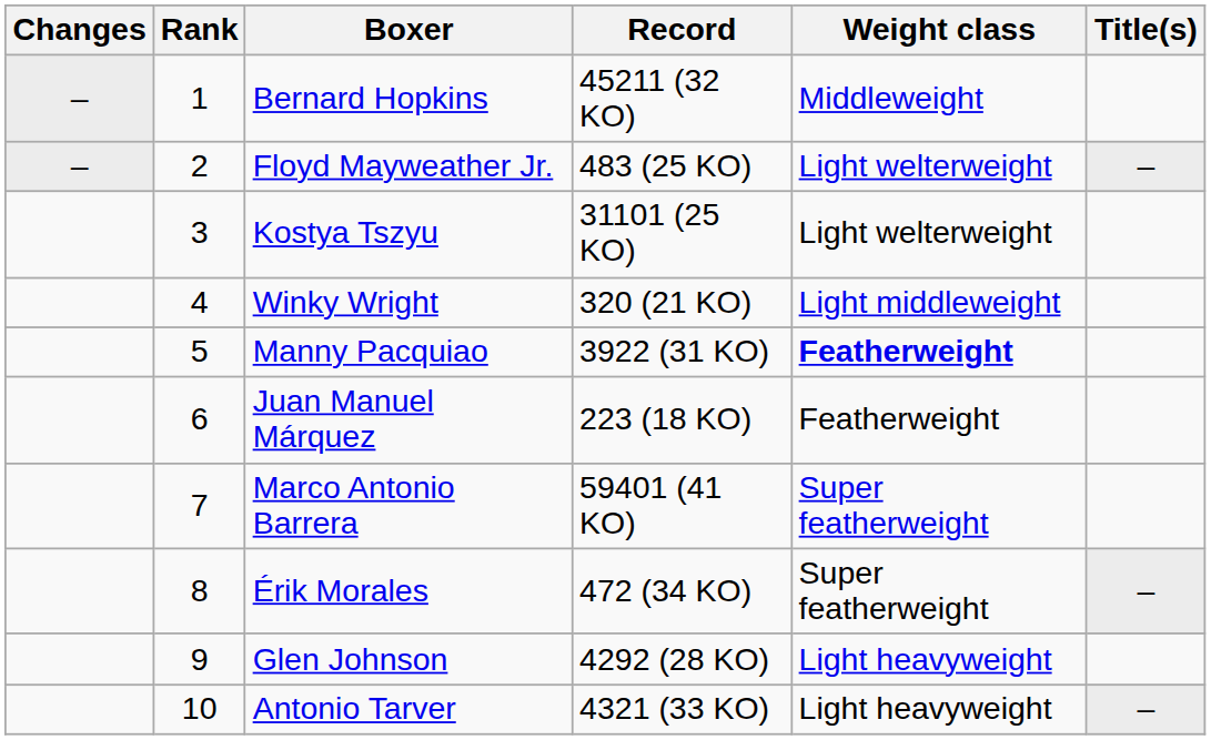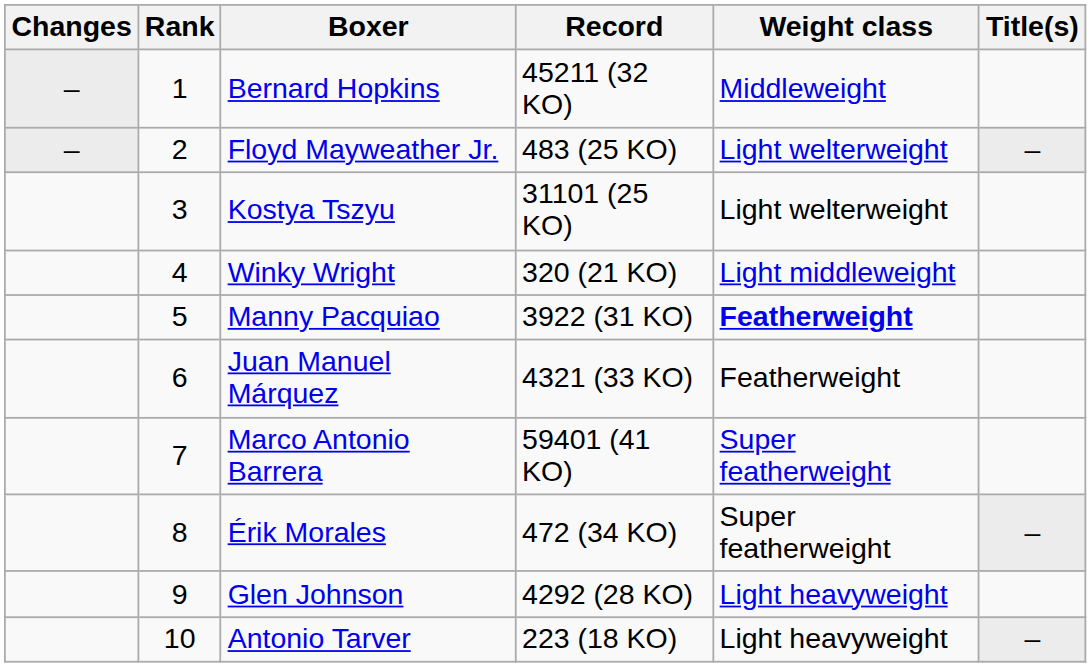Juan Manuel Márquez | Record: 223 (18 KO) -> 4321 (33 KO)
Antonio Tarver | Record: 4321 (33 KO) -> 223 (18 KO)
